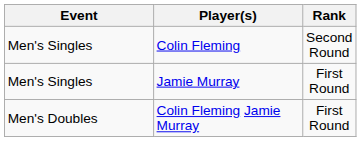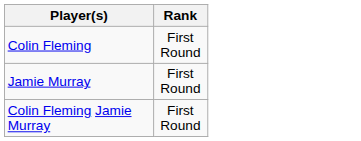- column: Event | Men's Singles | Men's Singles | Men's Doubles
Colin Fleming | Rank: Second Round -> First Round
